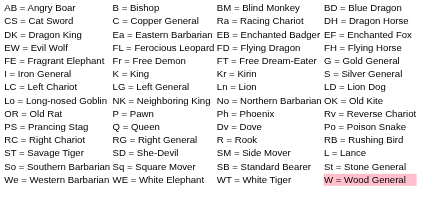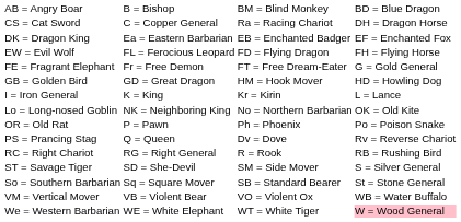+ row: GB = Golden Bird | GD = Great Dragon | HM = Hook Mover | HD = Howling Dog
I = Iron General | column 4: S = Silver General -> L = Lance
- row: LC = Left Chariot | LG = Left General | Ln = Lion | LD = Lion Dog
OR = Old Rat | column 4: Rv = Reverse Chariot -> Po = Poison Snake
PS = Prancing Stag | column 4: Po = Poison Snake -> Rv = Reverse Chariot
ST = Savage Tiger | column 4: L = Lance -> S = Silver General
+ row: VM = Vertical Mover | VB = Violent Bear | VO = Violent Ox | WB = Water Buffalo
